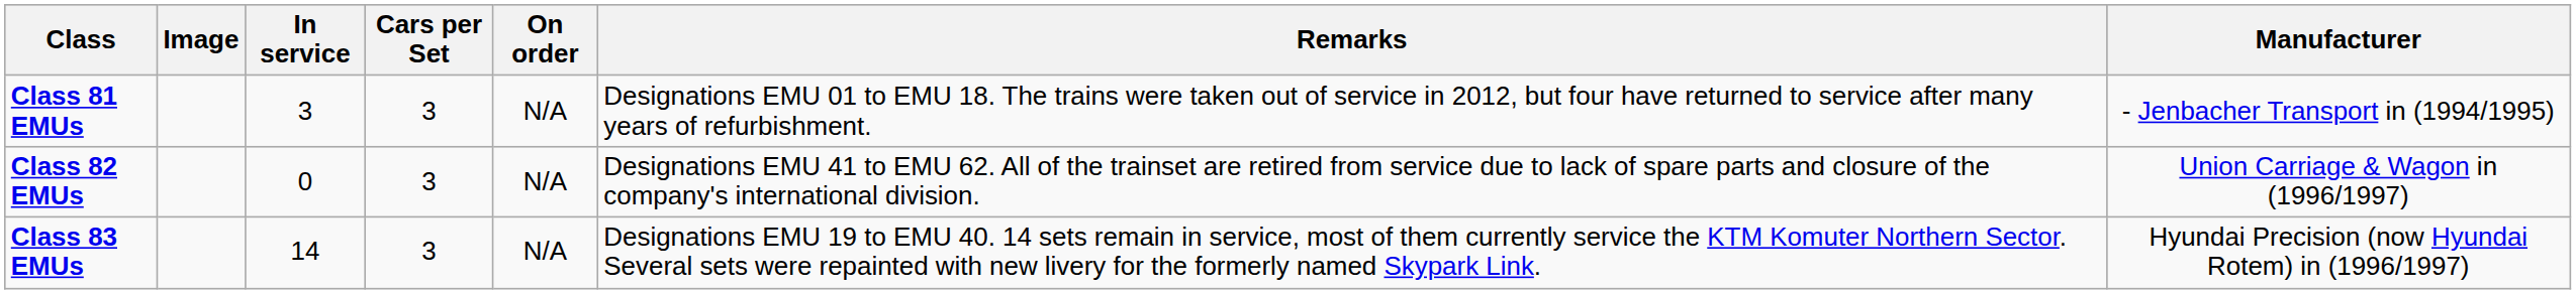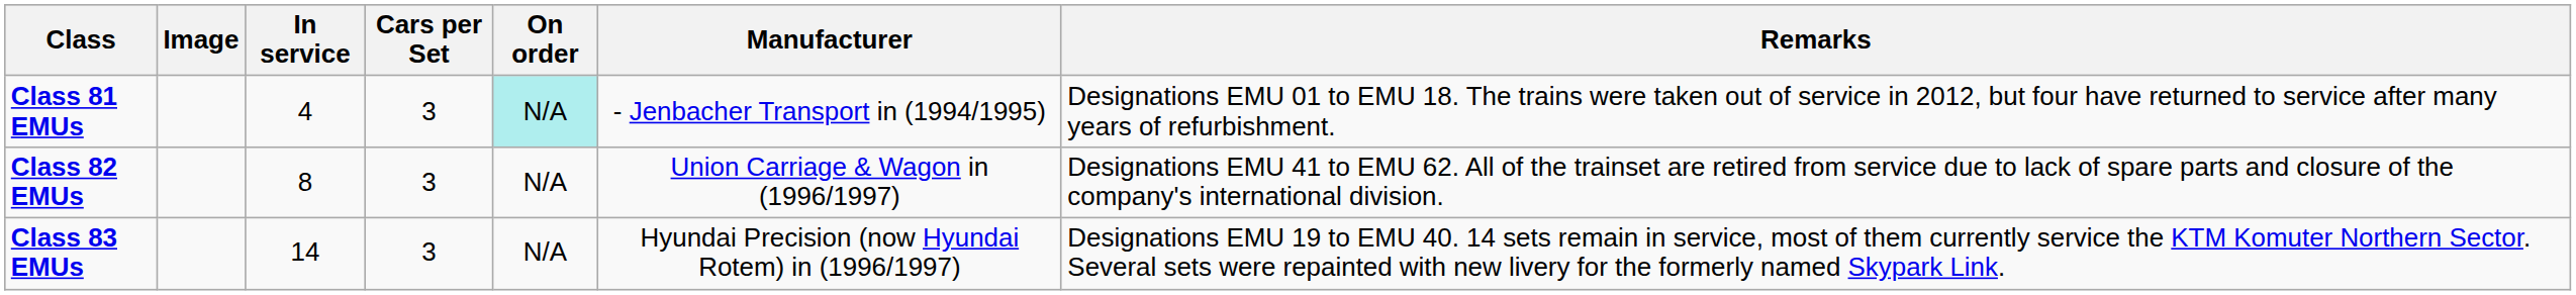columns swapped: Manufacturer <-> Remarks
Class 81 EMUs | In service: 3 -> 4
Class 81 EMUs | On order: no background -> paleturquoise background
Class 82 EMUs | In service: 0 -> 8
